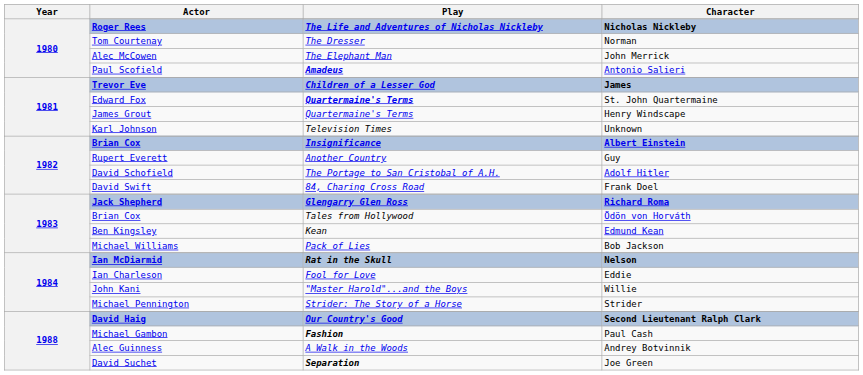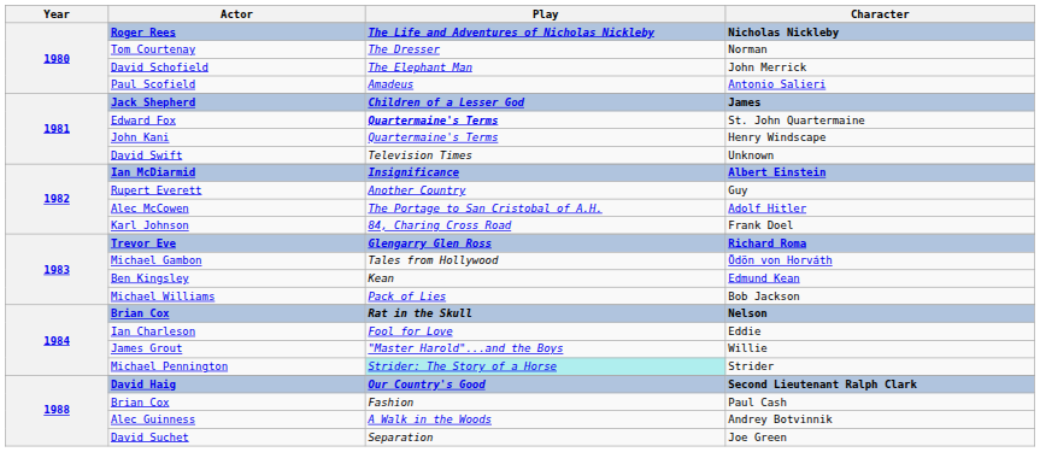John Merrick | Actor: Alec McCowen -> David Schofield
Antonio Salieri | Play: bold -> normal
James | Actor: Trevor Eve -> Jack Shepherd
Henry Windscape | Actor: James Grout -> John Kani
Unknown | Actor: Karl Johnson -> David Swift
Albert Einstein | Actor: Brian Cox -> Ian McDiarmid
Adolf Hitler | Actor: David Schofield -> Alec McCowen
Frank Doel | Actor: David Swift -> Karl Johnson
Richard Roma | Actor: Jack Shepherd -> Trevor Eve
Ödön von Horváth | Actor: Brian Cox -> Michael Gambon
Nelson | Actor: Ian McDiarmid -> Brian Cox
Willie | Actor: John Kani -> James Grout
Strider | Play: no background -> paleturquoise background
Paul Cash | Actor: Michael Gambon -> Brian Cox
Paul Cash | Play: bold -> normal
Joe Green | Play: bold -> normal
